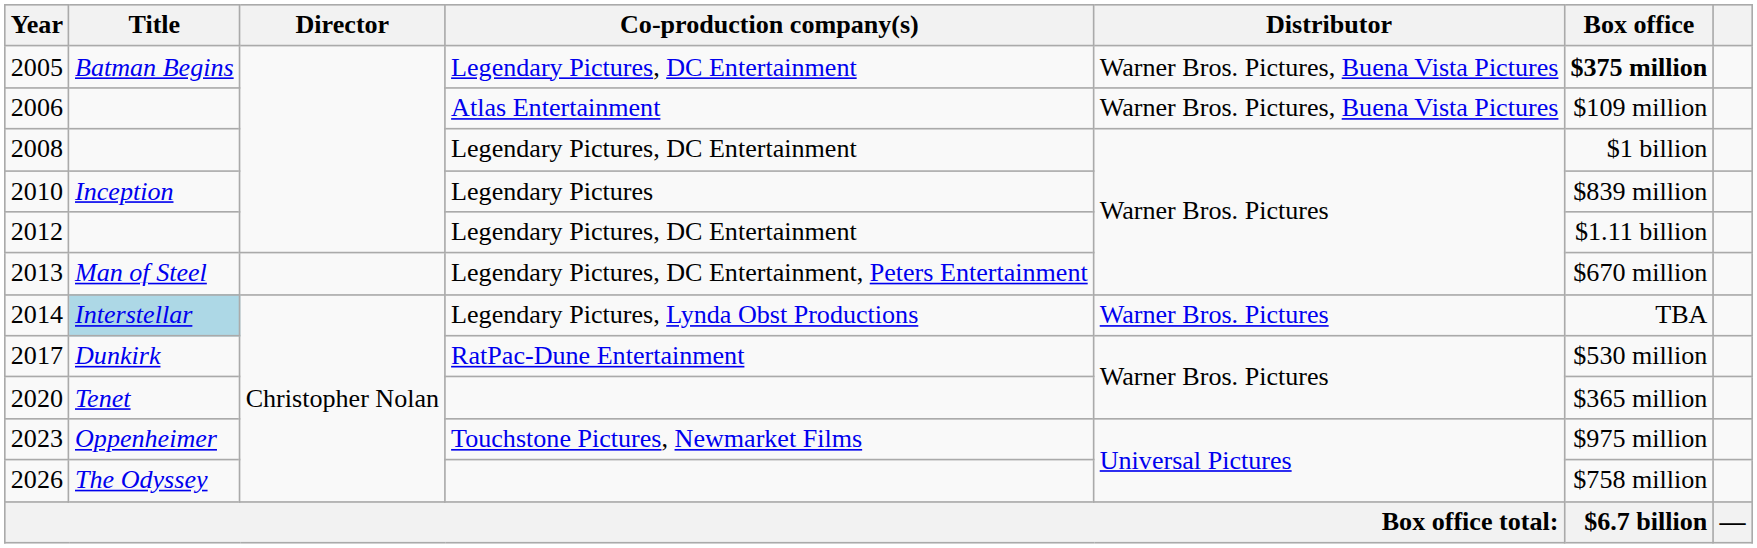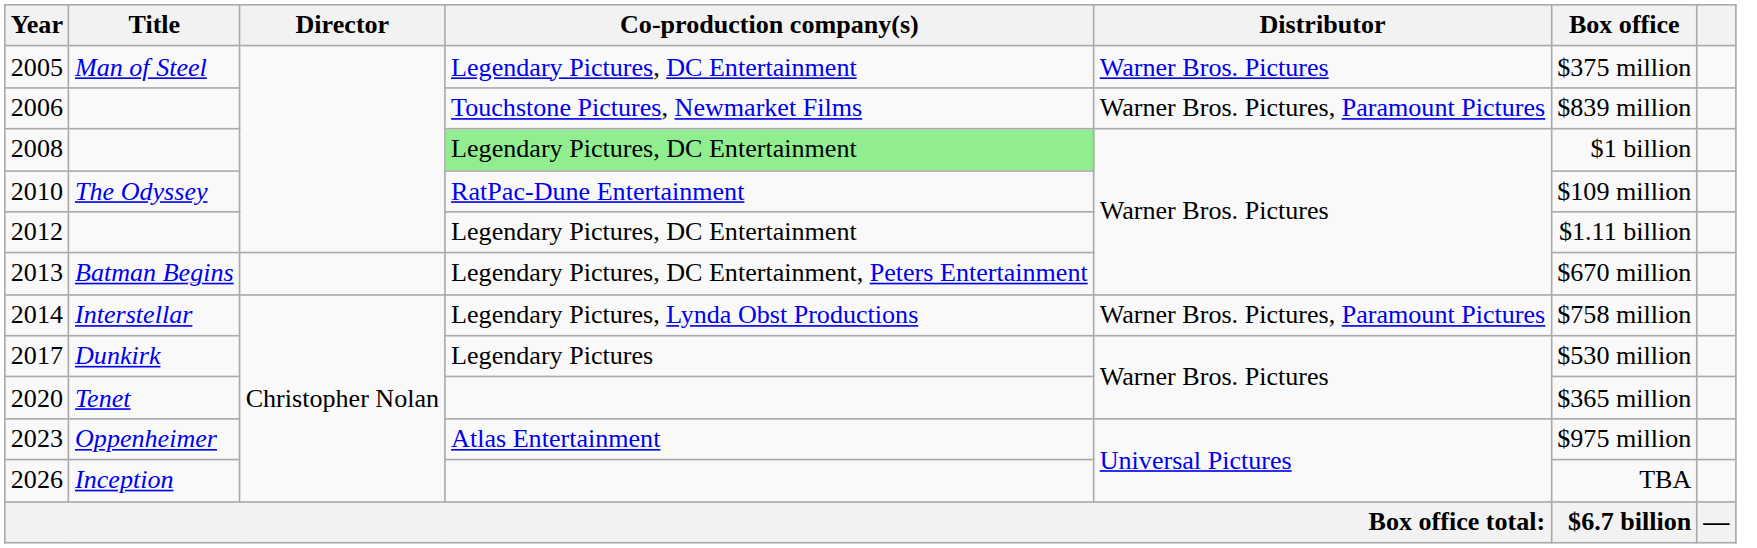2005 | Title: Batman Begins -> Man of Steel
2005 | Distributor: Warner Bros. Pictures, Buena Vista Pictures -> Warner Bros. Pictures
2005 | Box office: bold -> normal
2006 | Co-production company(s): Atlas Entertainment -> Touchstone Pictures, Newmarket Films
2006 | Distributor: Warner Bros. Pictures, Buena Vista Pictures -> Warner Bros. Pictures, Paramount Pictures
2006 | Box office: $109 million -> $839 million
2008 | Co-production company(s): no background -> lightgreen background
2010 | Title: Inception -> The Odyssey
2010 | Co-production company(s): Legendary Pictures -> RatPac-Dune Entertainment
2010 | Box office: $839 million -> $109 million
2013 | Title: Man of Steel -> Batman Begins
2014 | Title: lightblue background -> no background
2014 | Distributor: Warner Bros. Pictures -> Warner Bros. Pictures, Paramount Pictures
2014 | Box office: TBA -> $758 million
2017 | Co-production company(s): RatPac-Dune Entertainment -> Legendary Pictures
2023 | Co-production company(s): Touchstone Pictures, Newmarket Films -> Atlas Entertainment
2026 | Title: The Odyssey -> Inception
2026 | Box office: $758 million -> TBA
